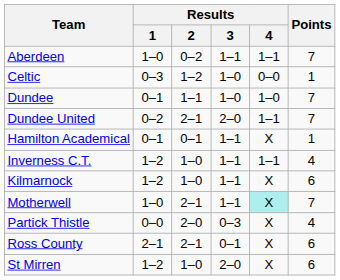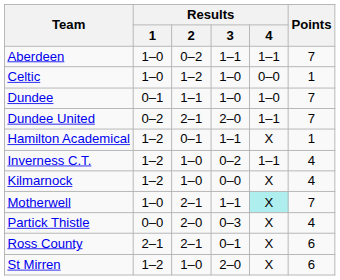Celtic | Results / 1: 0–3 -> 1–0
Hamilton Academical | Results / 1: 0–1 -> 1–2
Inverness C.T. | Results / 3: 1–1 -> 0–2
Kilmarnock | Results / 3: 1–1 -> 0–0
Kilmarnock | Points: 6 -> 4
